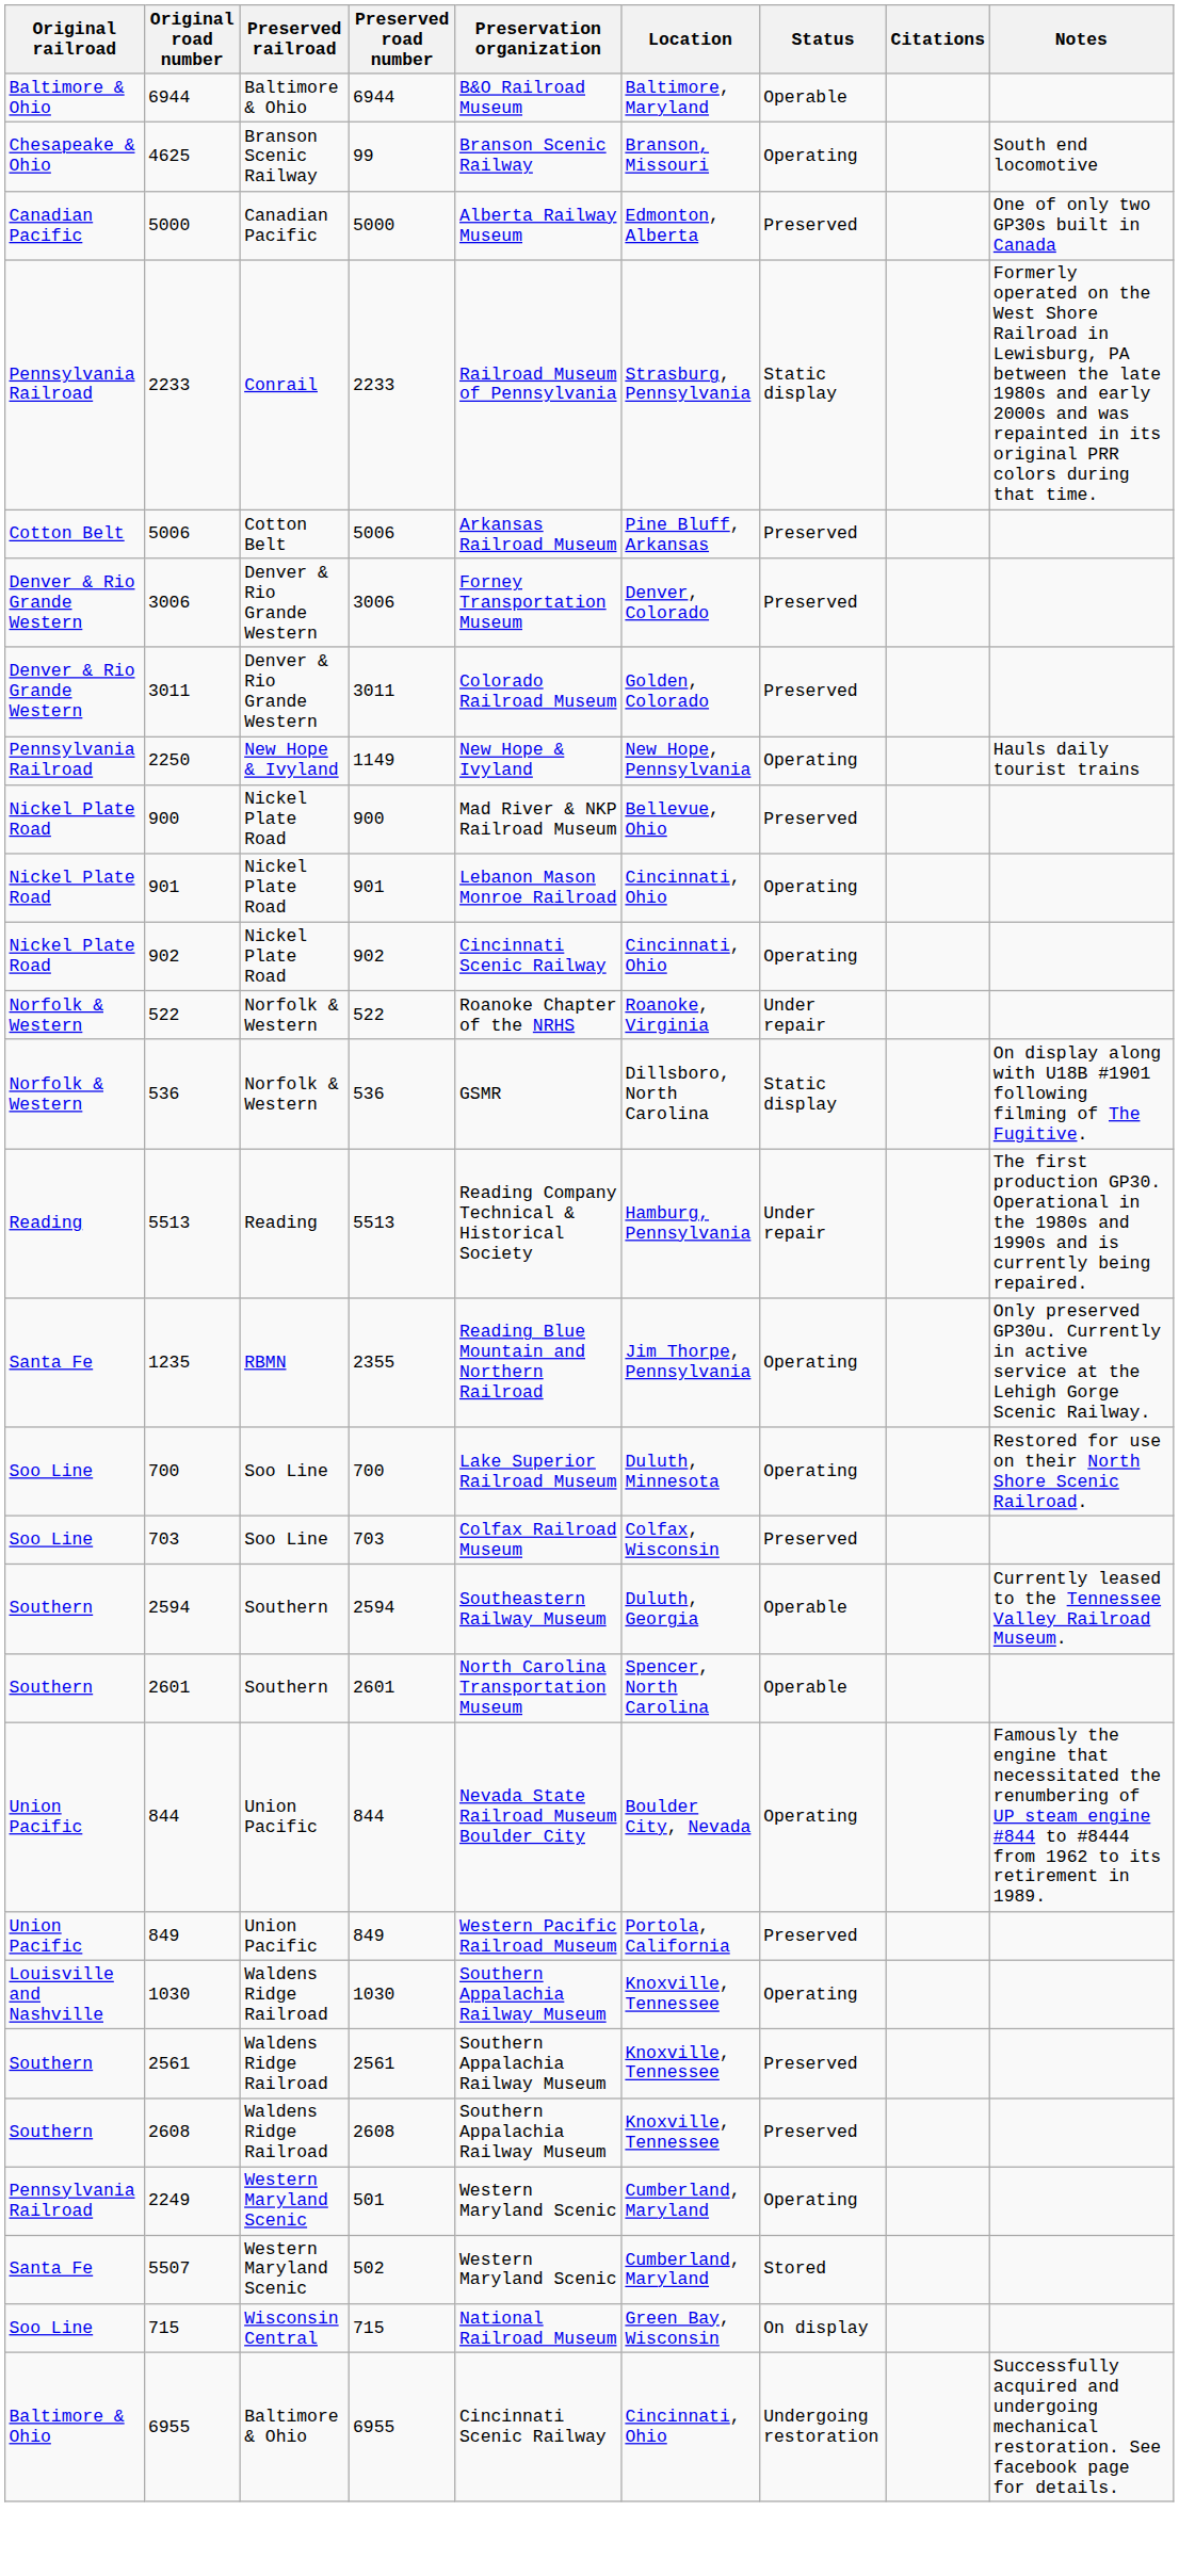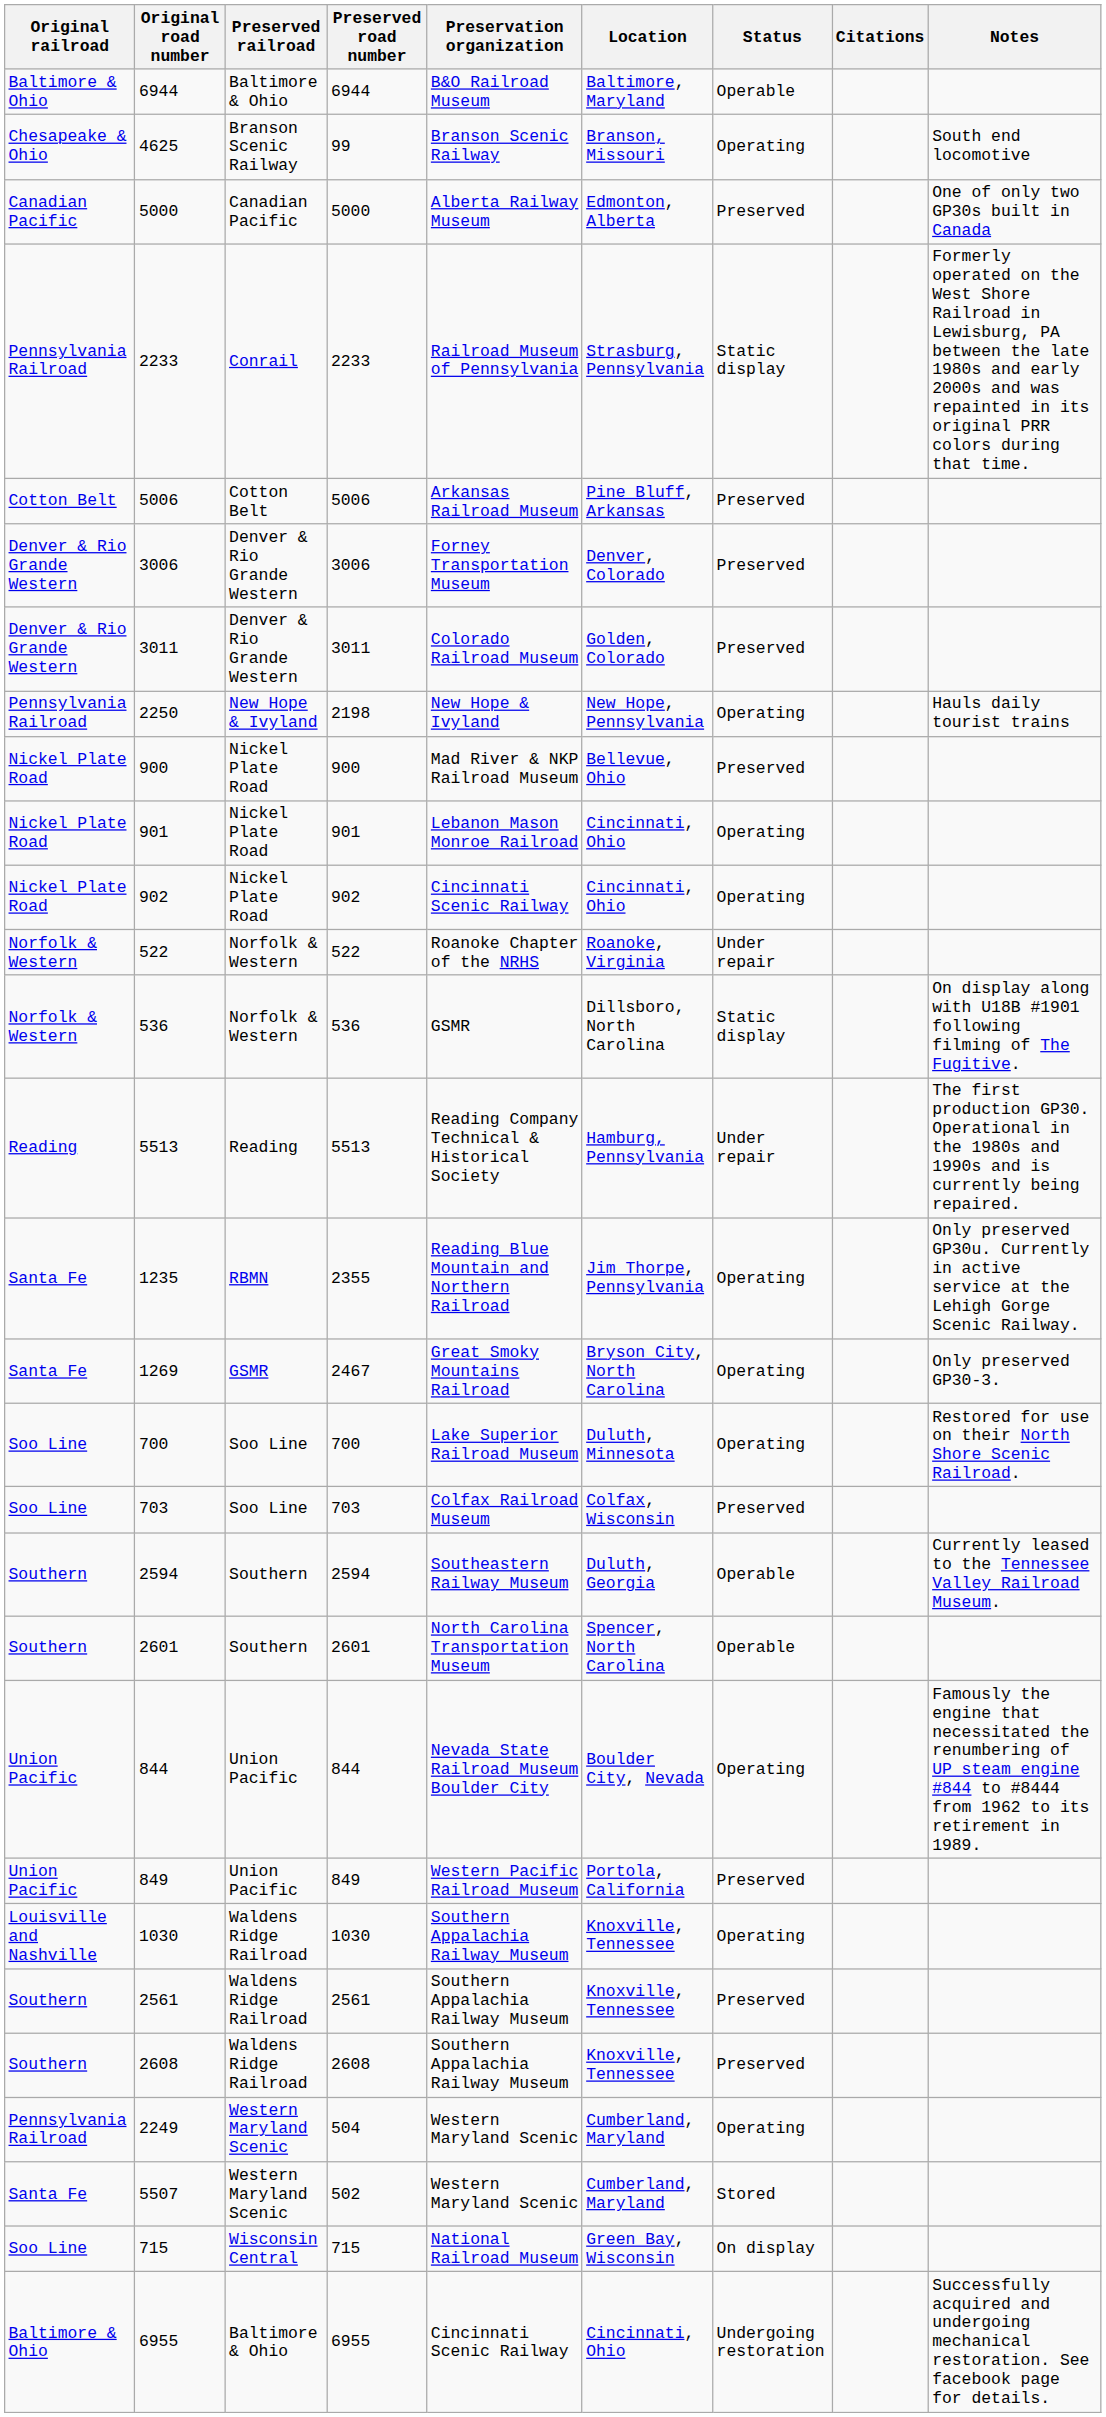2250 | Preserved road number: 1149 -> 2198
+ row: Santa Fe | 1269 | GSMR | 2467 | Great Smoky Mountains Railroad | Bryson City, North Carolina | Operating | Only preserved GP30-3.
2249 | Preserved road number: 501 -> 504
